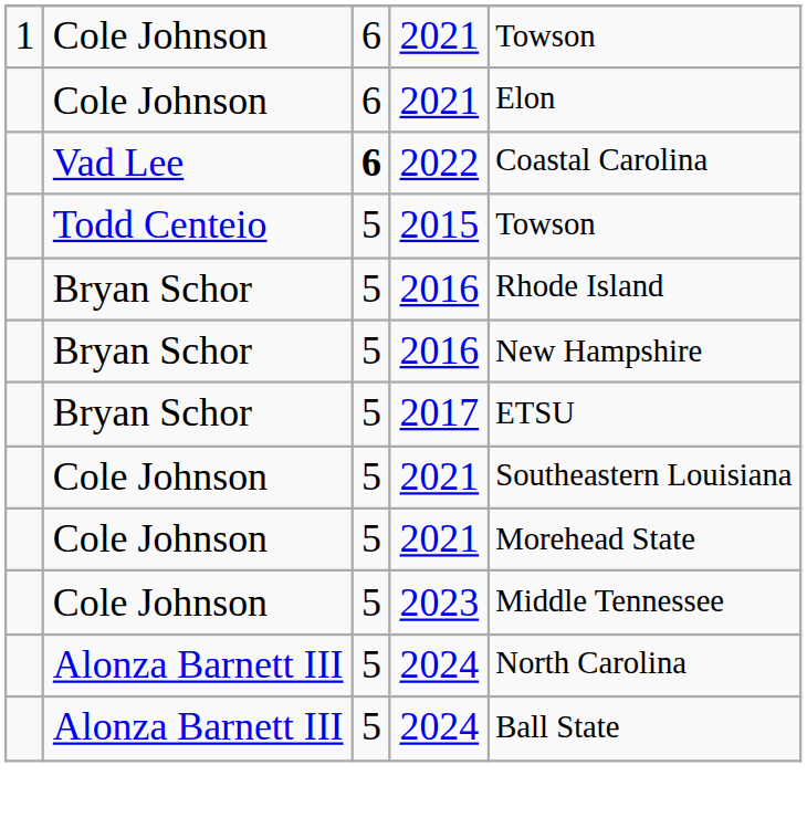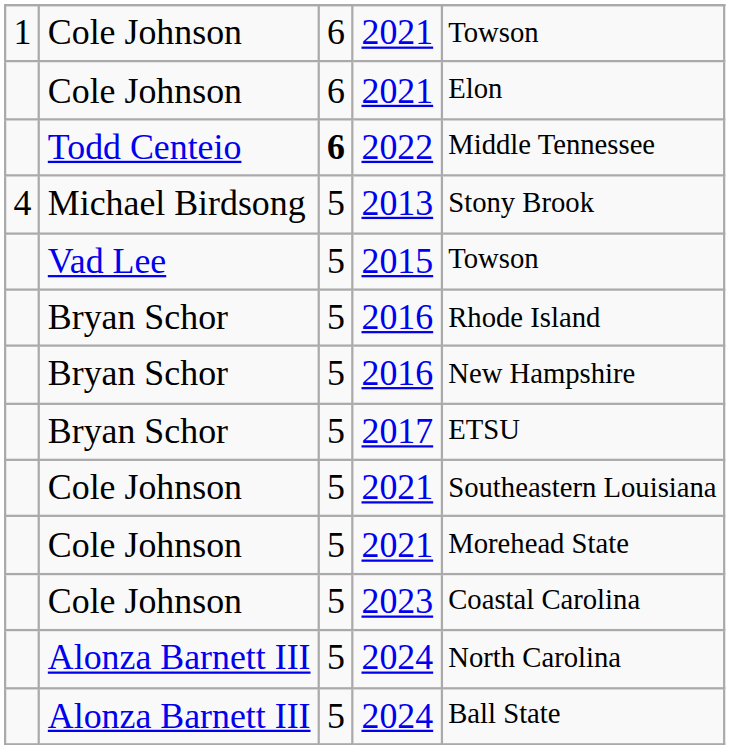2022 | column 2: Vad Lee -> Todd Centeio
2022 | column 5: Coastal Carolina -> Middle Tennessee
+ row: 4 | Michael Birdsong | 5 | 2013 | Stony Brook
2015 | column 2: Todd Centeio -> Vad Lee
2023 | column 5: Middle Tennessee -> Coastal Carolina
